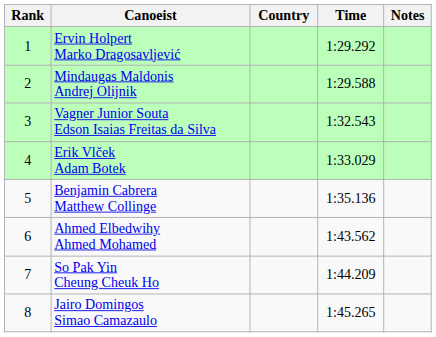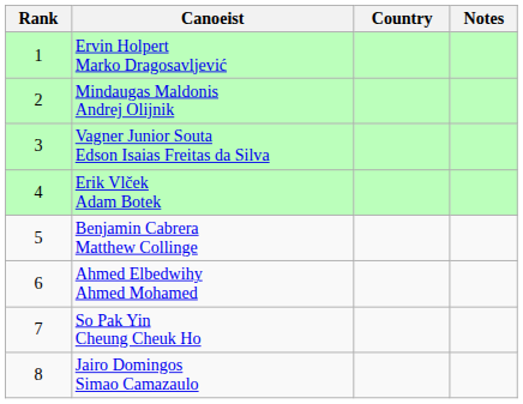- column: Time | 1:29.292 | 1:29.588 | 1:32.543 | 1:33.029 | 1:35.136 | 1:43.562 | 1:44.209 | 1:45.265
